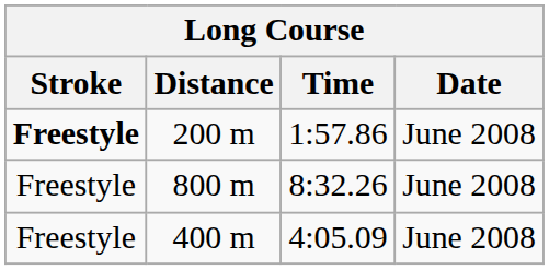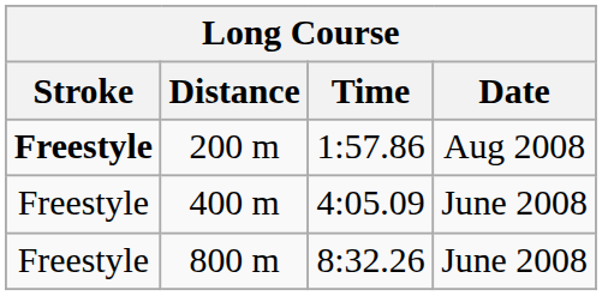200 m | Date: June 2008 -> Aug 2008
rows swapped: 400 m <-> 800 m
